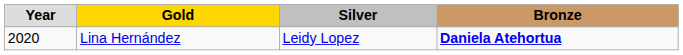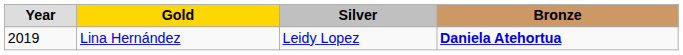Lina Hernández | Year: 2020 -> 2019
